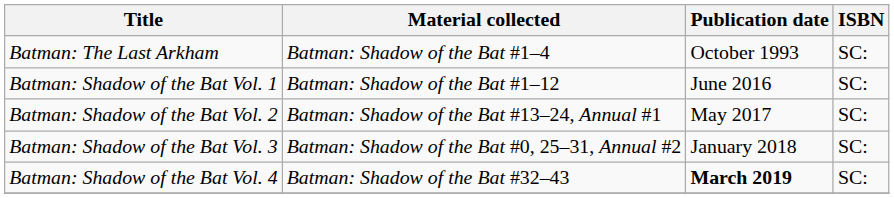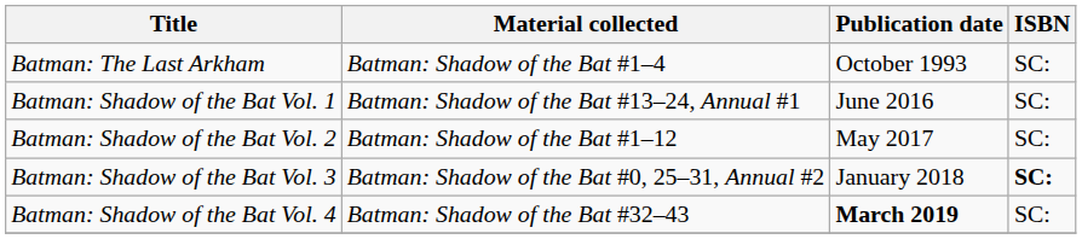Batman: Shadow of the Bat Vol. 1 | Material collected: Batman: Shadow of the Bat #1–12 -> Batman: Shadow of the Bat #13–24, Annual #1
Batman: Shadow of the Bat Vol. 2 | Material collected: Batman: Shadow of the Bat #13–24, Annual #1 -> Batman: Shadow of the Bat #1–12
Batman: Shadow of the Bat Vol. 3 | ISBN: normal -> bold
